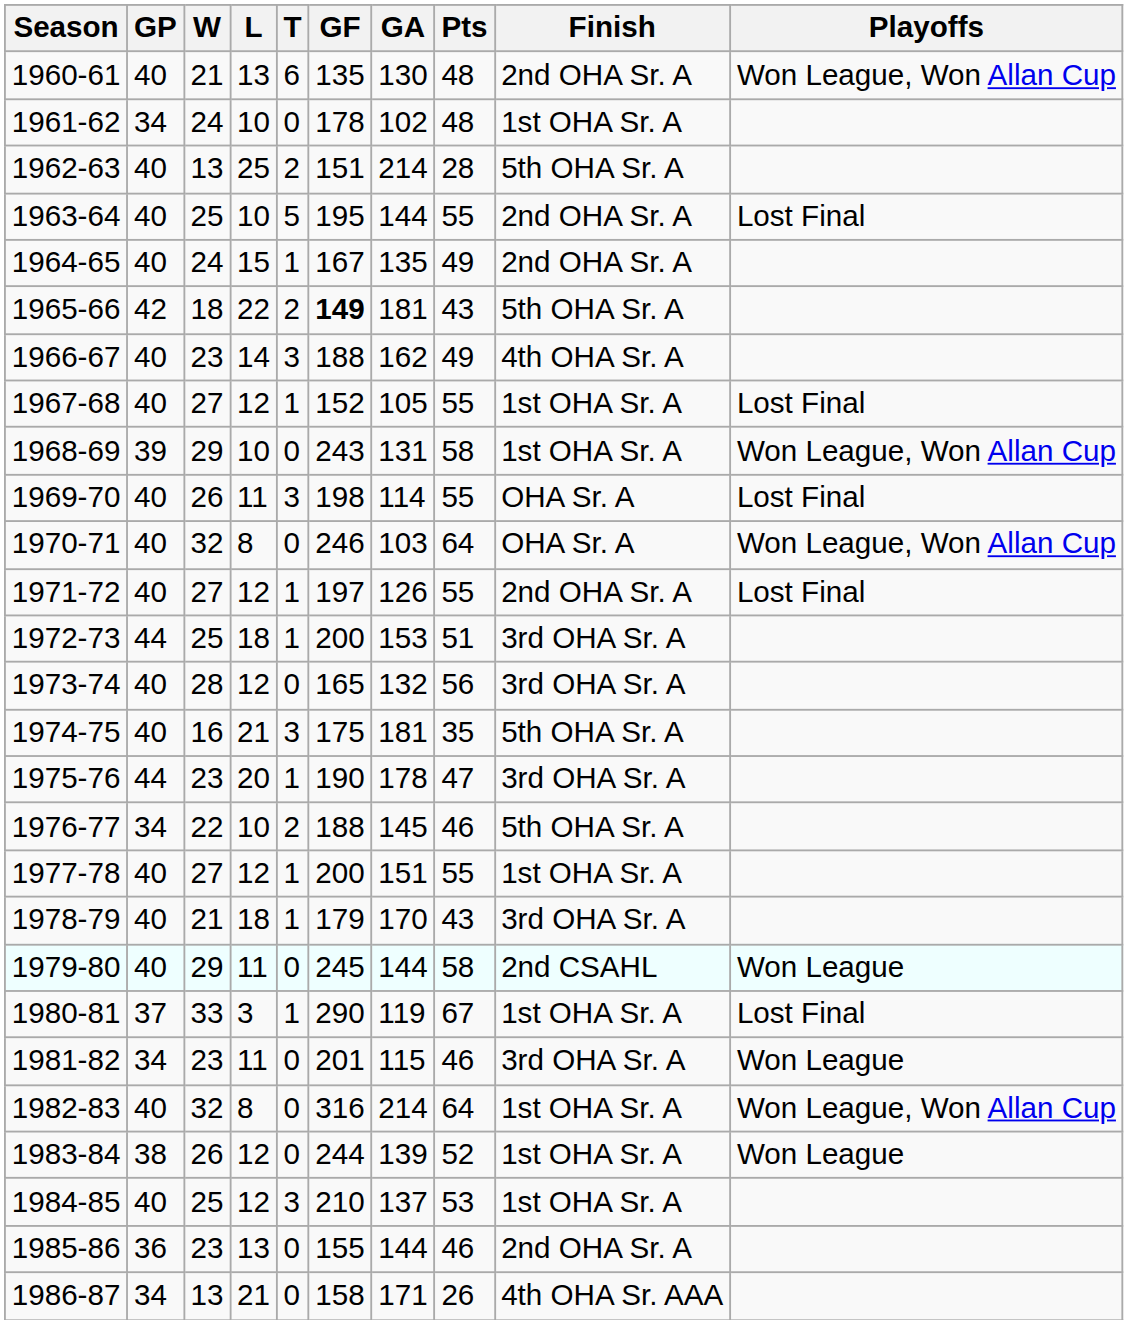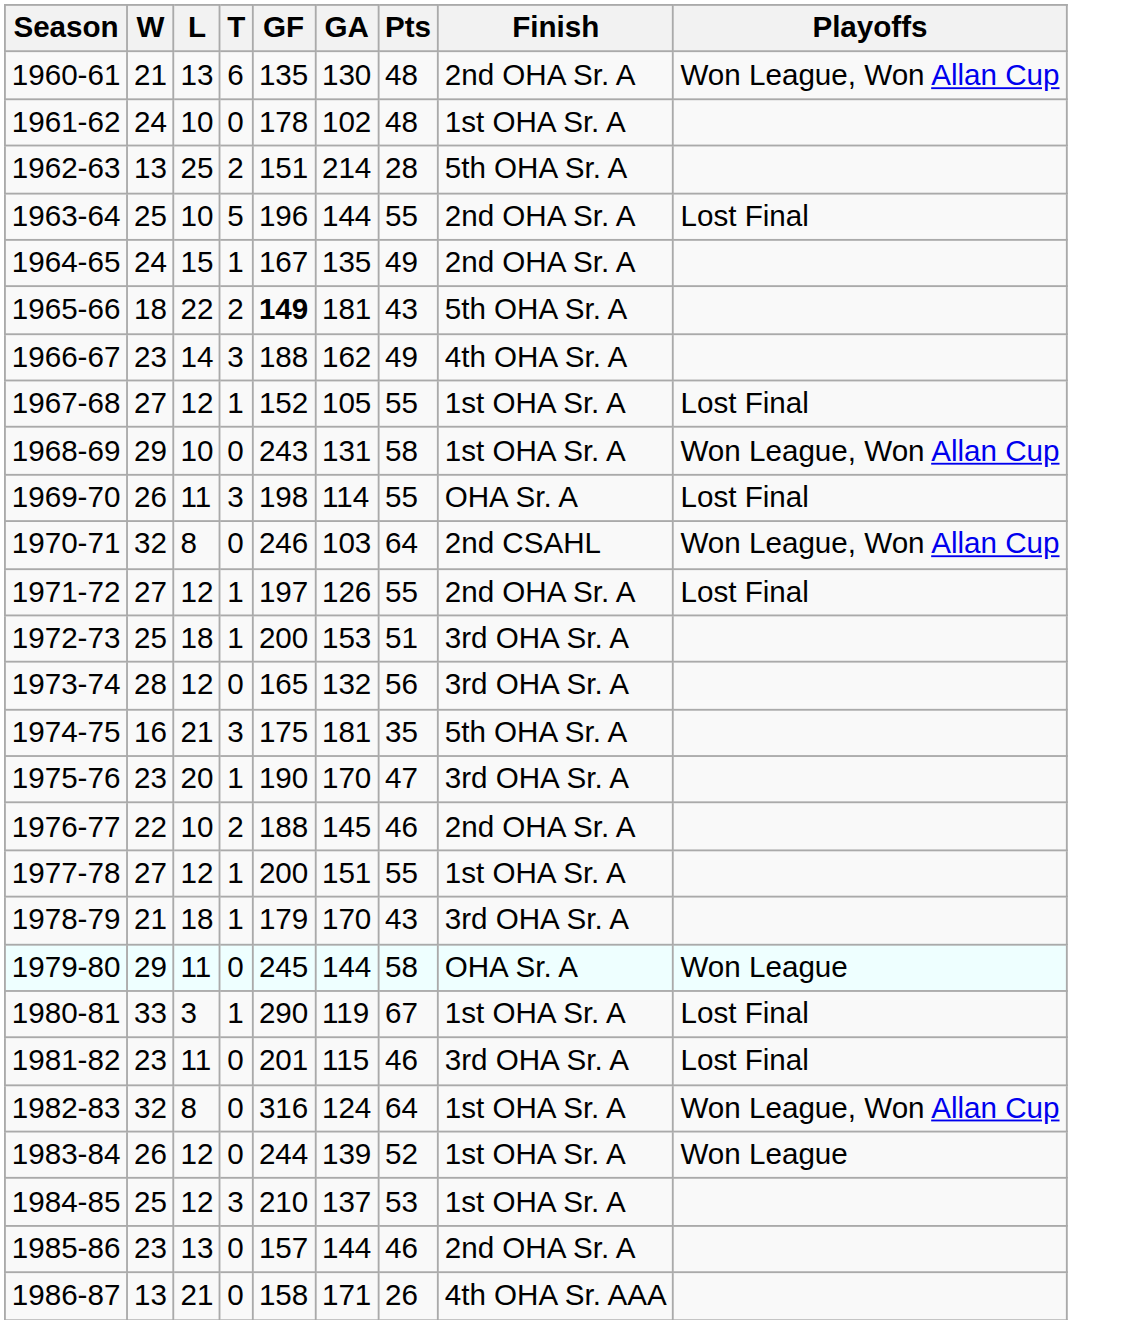- column: GP | 40 | 34 | 40 | 40 | 40 | 42 | 40 | 40 | 39 | 40 | 40 | 40 | 44 | 40 | 40 | 44 | 34 | 40 | 40 | 40 | 37 | 34 | 40 | 38 | 40 | 36 | 34
1963-64 | GF: 195 -> 196
1970-71 | Finish: OHA Sr. A -> 2nd CSAHL
1975-76 | GA: 178 -> 170
1976-77 | Finish: 5th OHA Sr. A -> 2nd OHA Sr. A
1979-80 | Finish: 2nd CSAHL -> OHA Sr. A
1981-82 | Playoffs: Won League -> Lost Final
1982-83 | GA: 214 -> 124
1985-86 | GF: 155 -> 157
